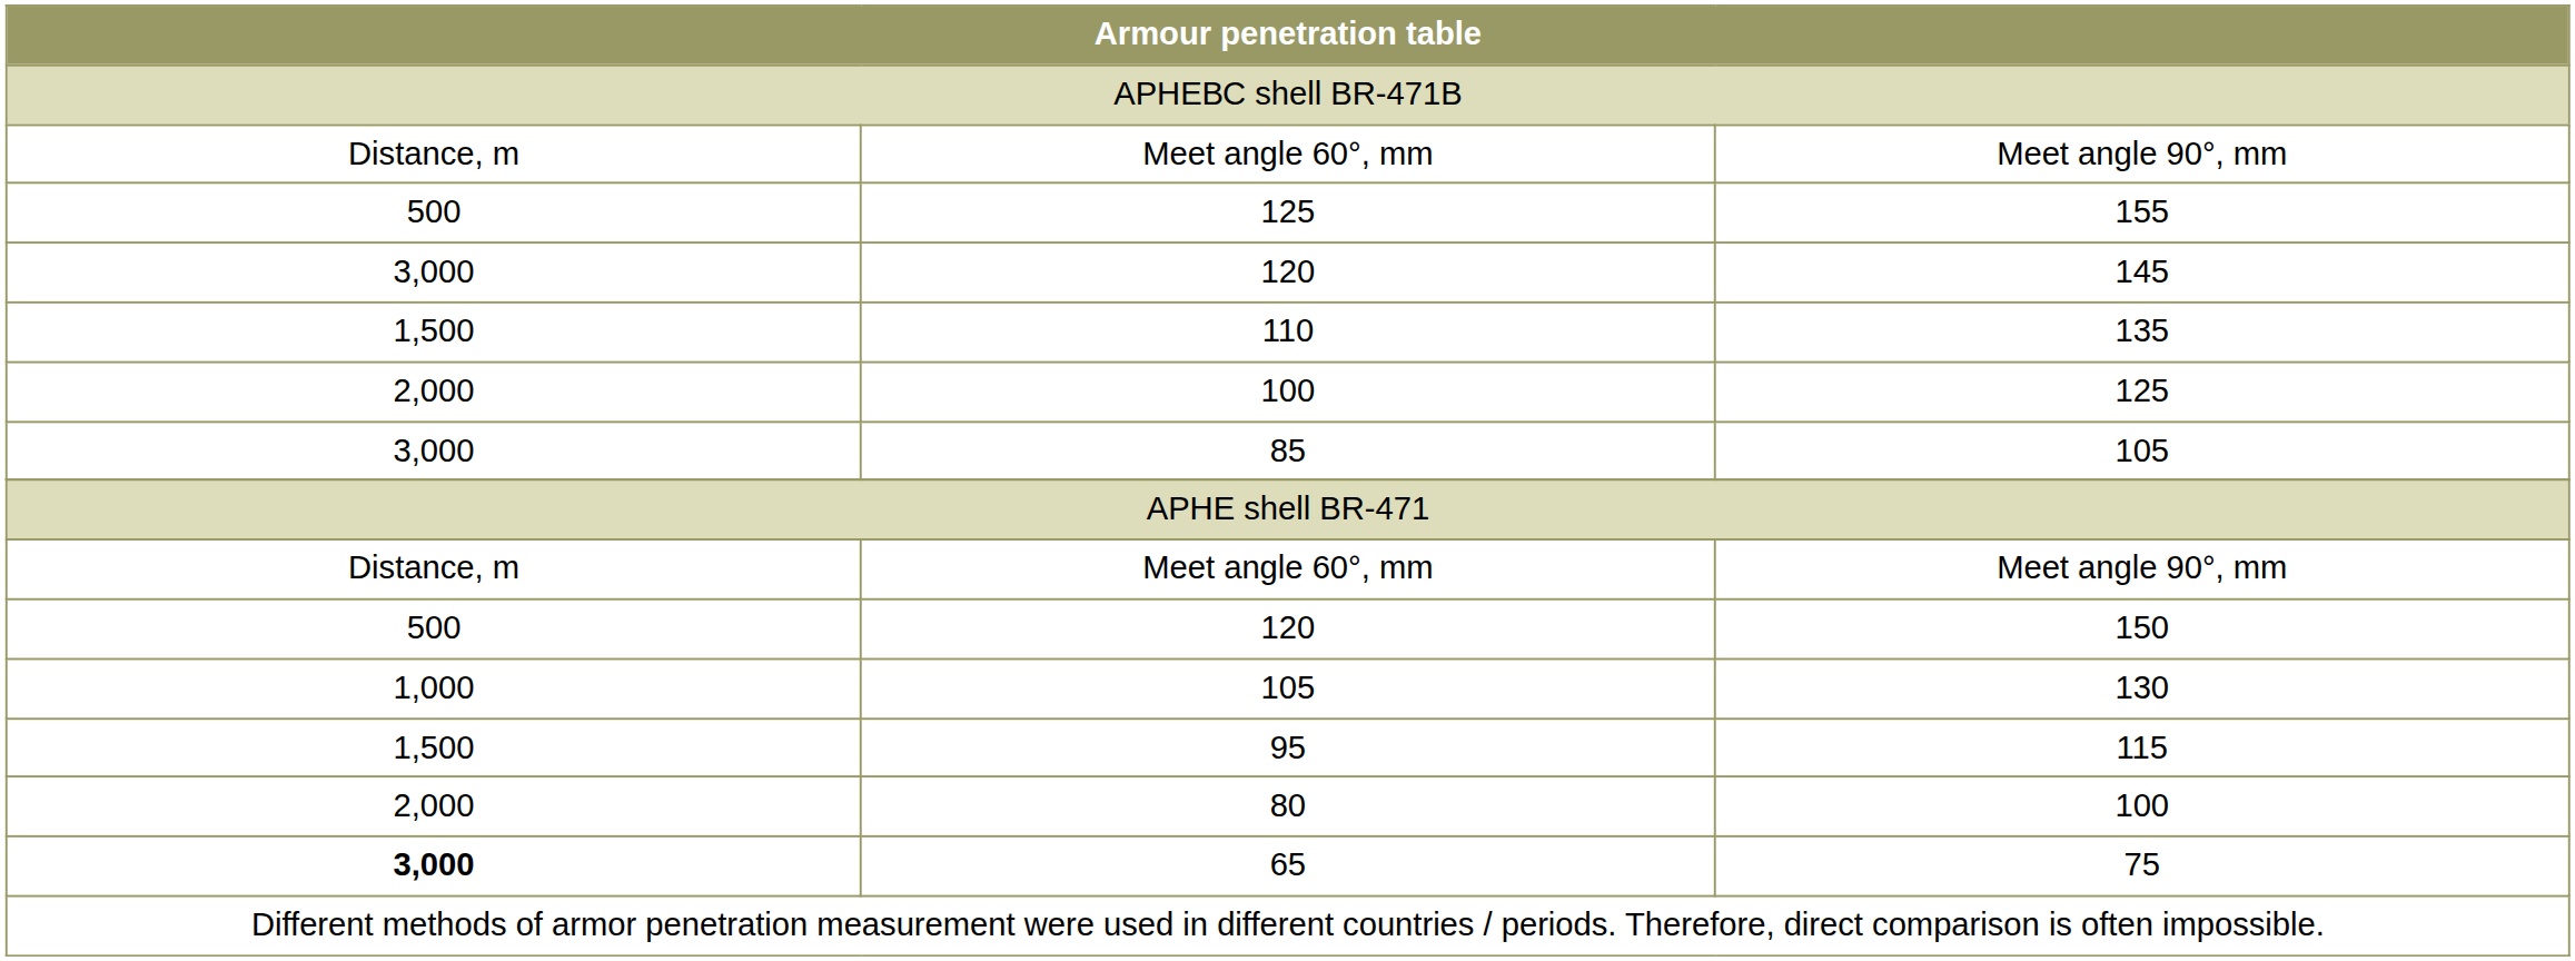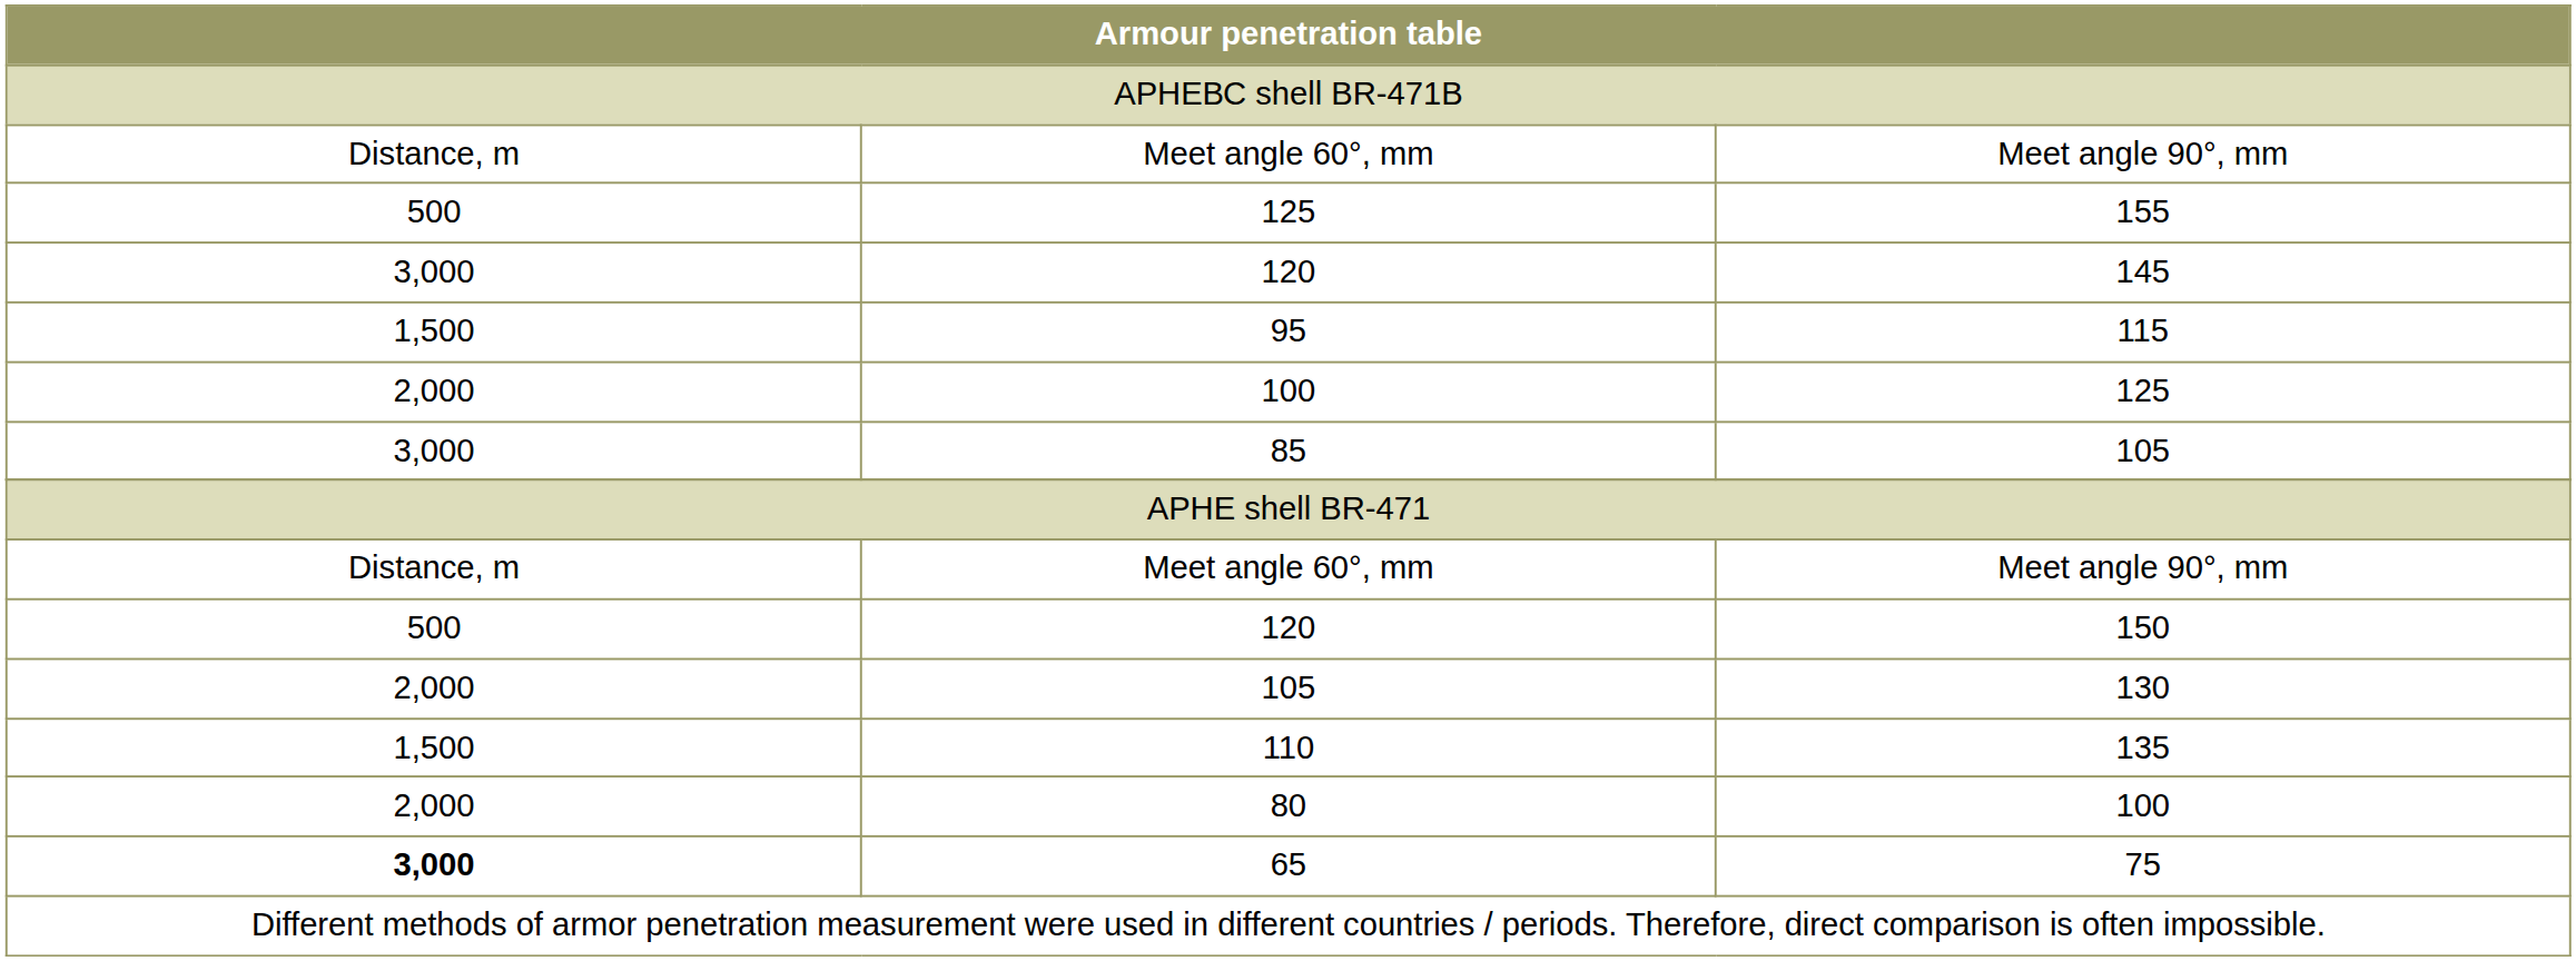rows swapped: 135 <-> 115
130 | column 1: 1,000 -> 2,000
